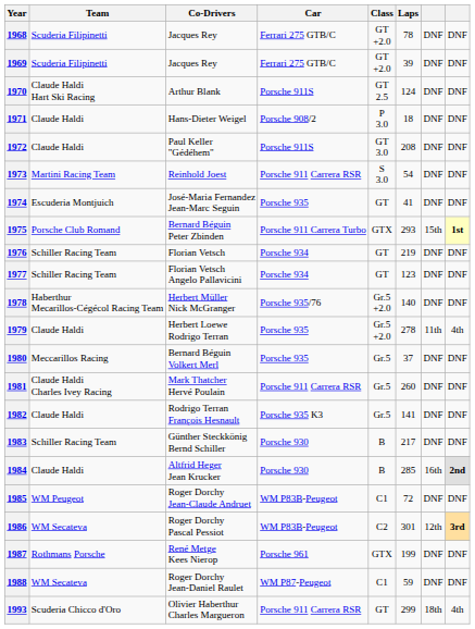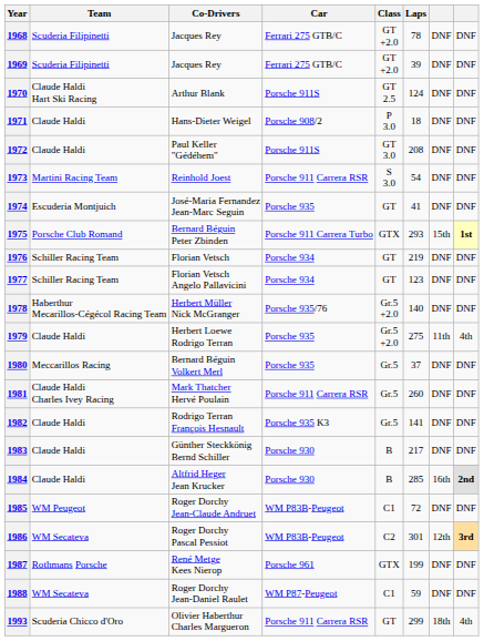1979 | Laps: 278 -> 275
1983 | Team: Schiller Racing Team -> Claude Haldi
